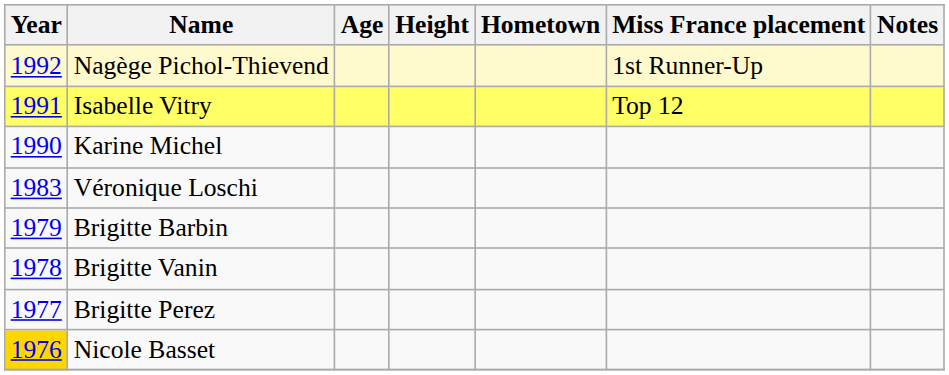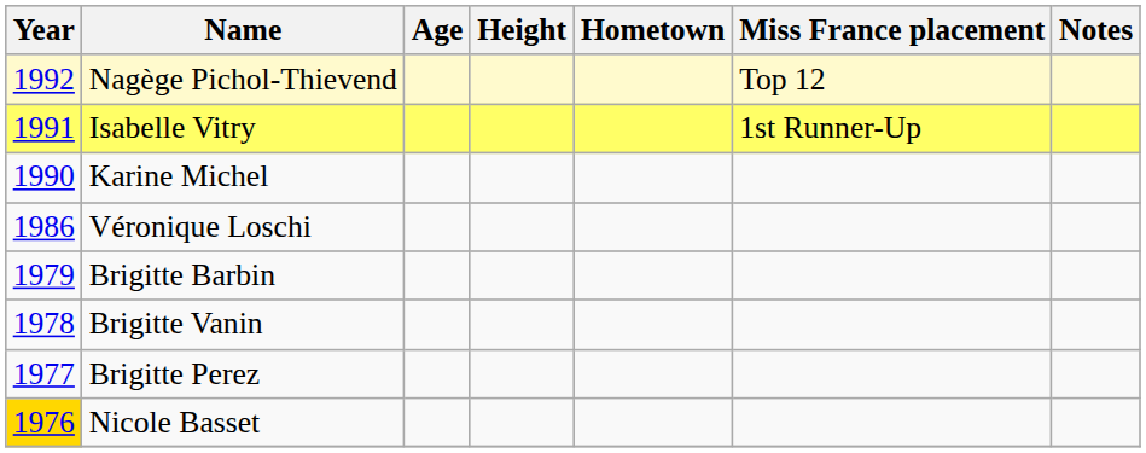Nagège Pichol-Thievend | Miss France placement: 1st Runner-Up -> Top 12
Isabelle Vitry | Miss France placement: Top 12 -> 1st Runner-Up
Véronique Loschi | Year: 1983 -> 1986
